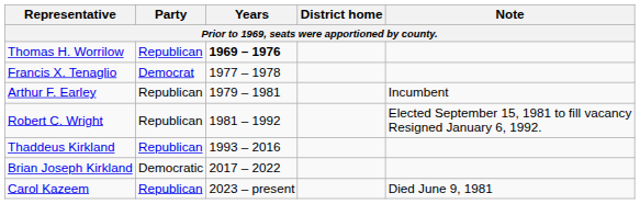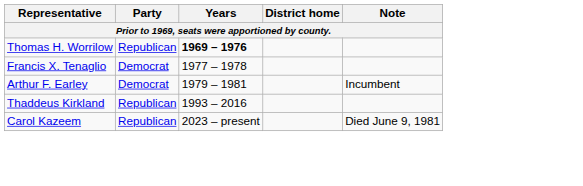Arthur F. Earley | Party: Republican -> Democrat
- row: Robert C. Wright | Republican | 1981 – 1992 | Elected September 15, 1981 to fill vacancy Resigned January 6, 1992.
- row: Brian Joseph Kirkland | Democratic | 2017 – 2022
